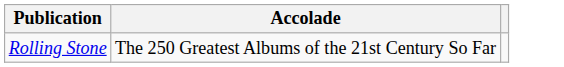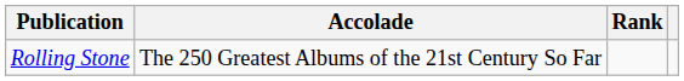+ column: Rank
